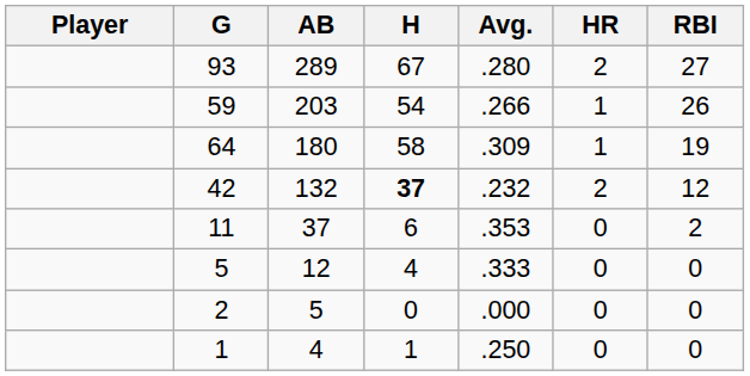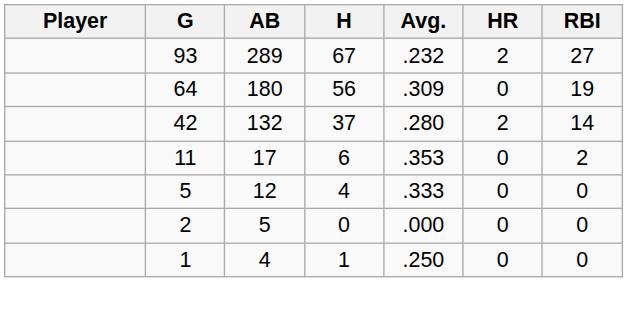93 | Avg.: .280 -> .232
- row: 59 | 203 | 54 | .266 | 1 | 26
64 | H: 58 -> 56
64 | HR: 1 -> 0
42 | H: bold -> normal
42 | Avg.: .232 -> .280
42 | RBI: 12 -> 14
11 | AB: 37 -> 17
